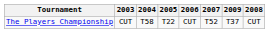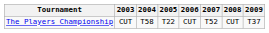columns swapped: 2008 <-> 2009
